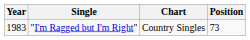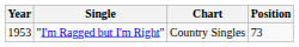"I'm Ragged but I'm Right" | Year: 1983 -> 1953
